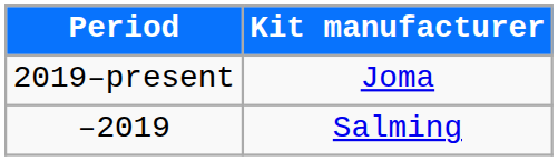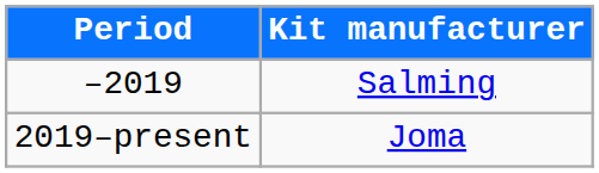rows swapped: –2019 <-> 2019–present
